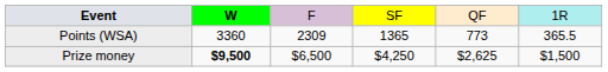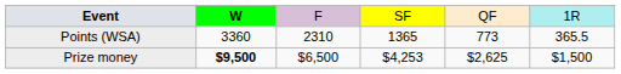Points (WSA) | column 3: 2309 -> 2310
Prize money | column 4: $4,250 -> $4,253
